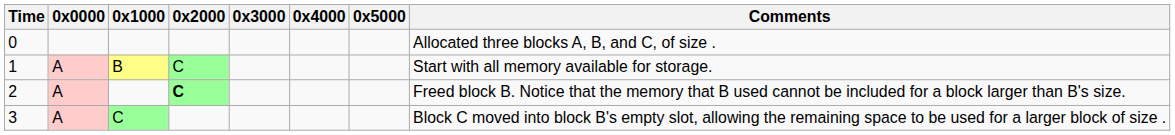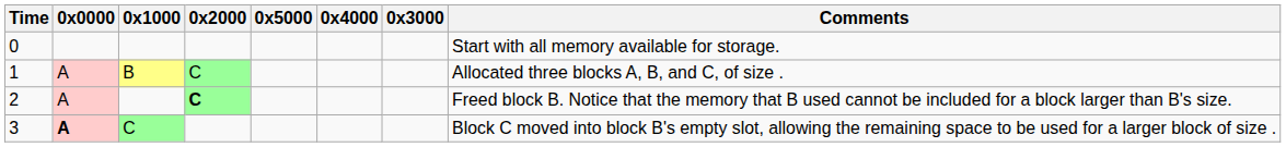columns swapped: 0x3000 <-> 0x5000
0 | Comments: Allocated three blocks A, B, and C, of size . -> Start with all memory available for storage.
1 | Comments: Start with all memory available for storage. -> Allocated three blocks A, B, and C, of size .
3 | 0x0000: normal -> bold
